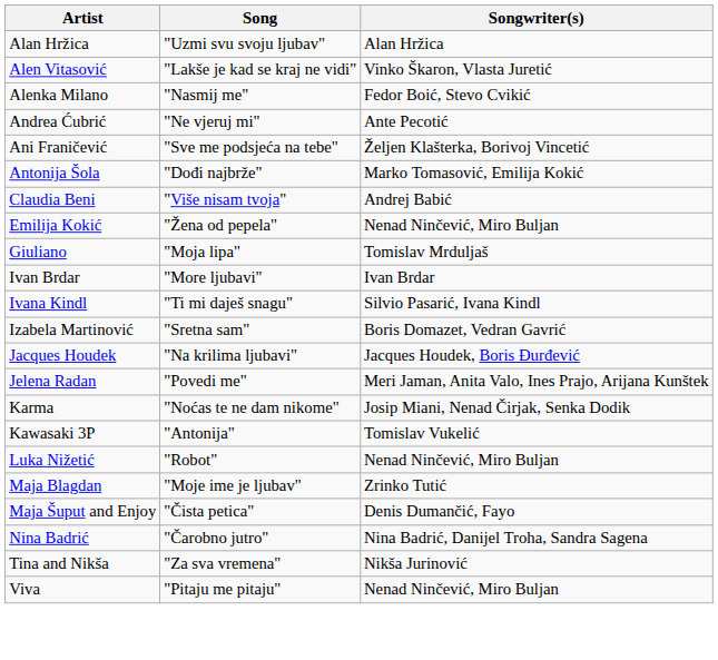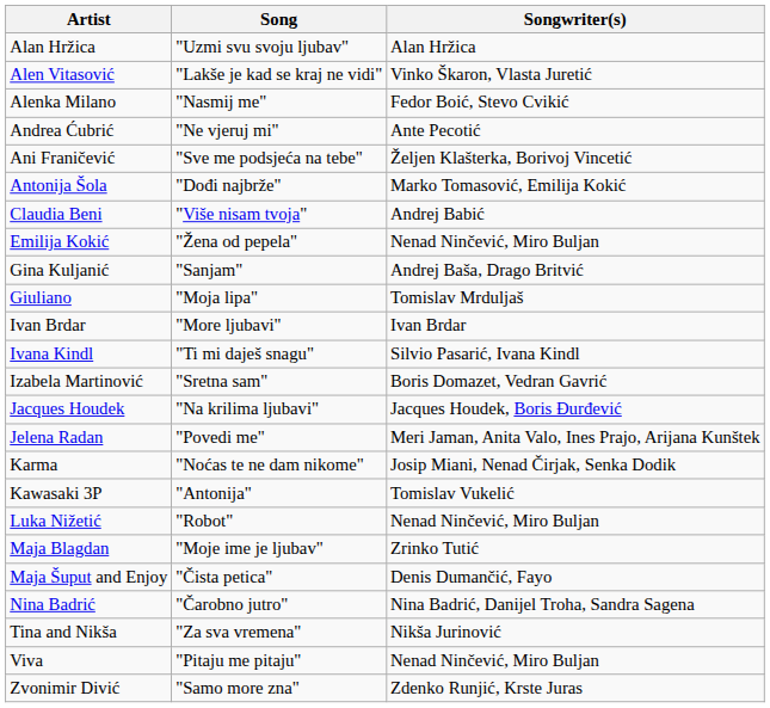+ row: Gina Kuljanić | "Sanjam" | Andrej Baša, Drago Britvić
+ row: Zvonimir Divić | "Samo more zna" | Zdenko Runjić, Krste Juras
